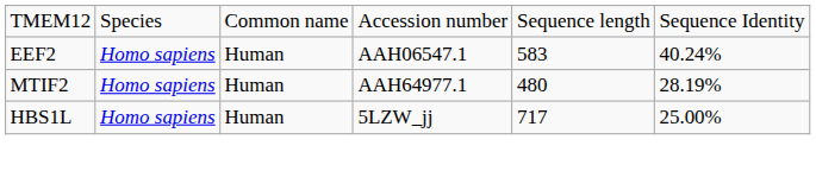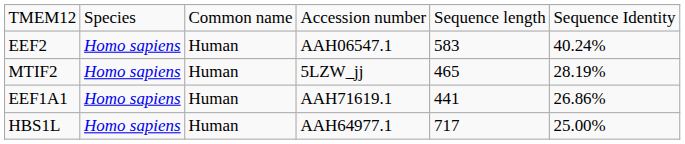MTIF2 | column 4: AAH64977.1 -> 5LZW_jj
MTIF2 | column 5: 480 -> 465
+ row: EEF1A1 | Homo sapiens | Human | AAH71619.1 | 441 | 26.86%
HBS1L | column 4: 5LZW_jj -> AAH64977.1
